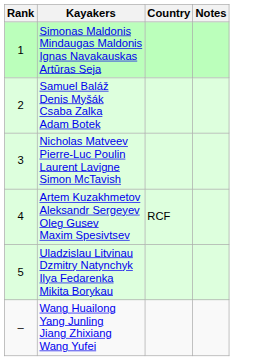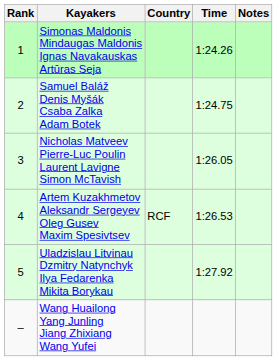+ column: Time | 1:24.26 | 1:24.75 | 1:26.05 | 1:26.53 | 1:27.92
